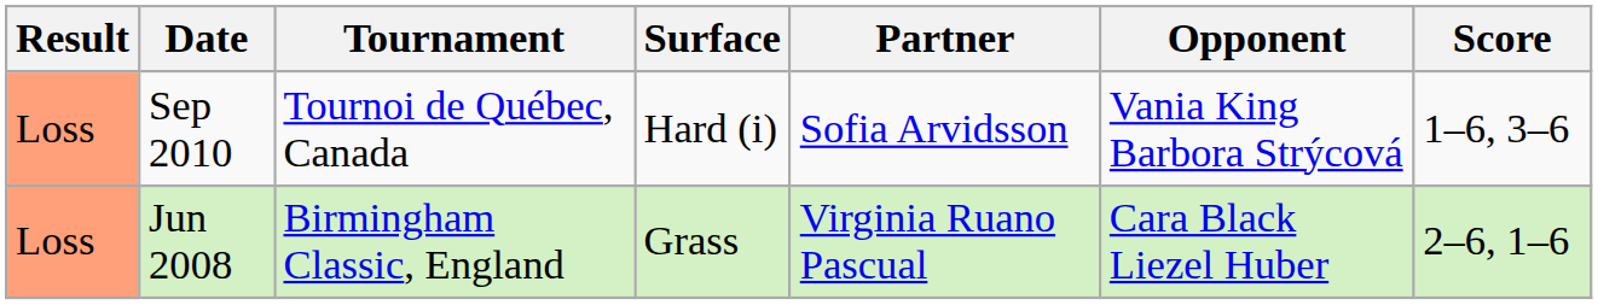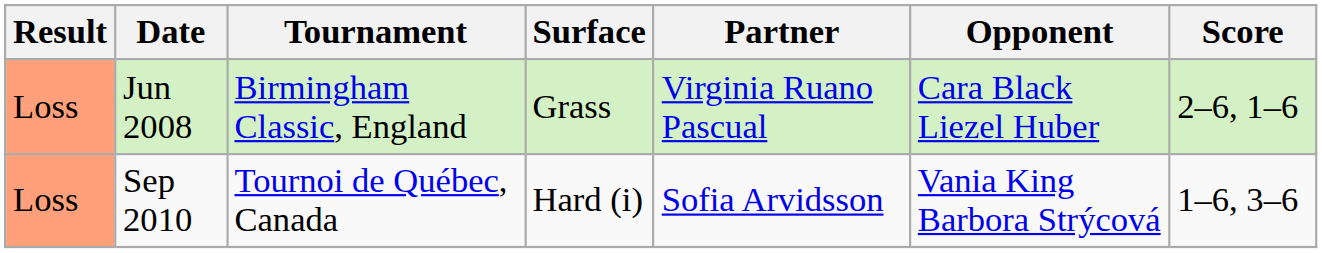rows swapped: Jun 2008 <-> Sep 2010
